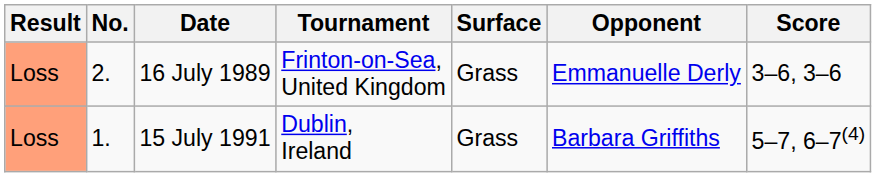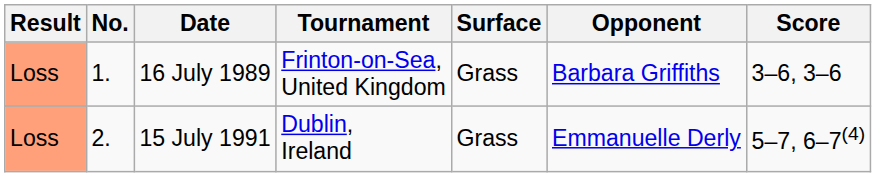16 July 1989 | No.: 2. -> 1.
16 July 1989 | Opponent: Emmanuelle Derly -> Barbara Griffiths
15 July 1991 | No.: 1. -> 2.
15 July 1991 | Opponent: Barbara Griffiths -> Emmanuelle Derly
